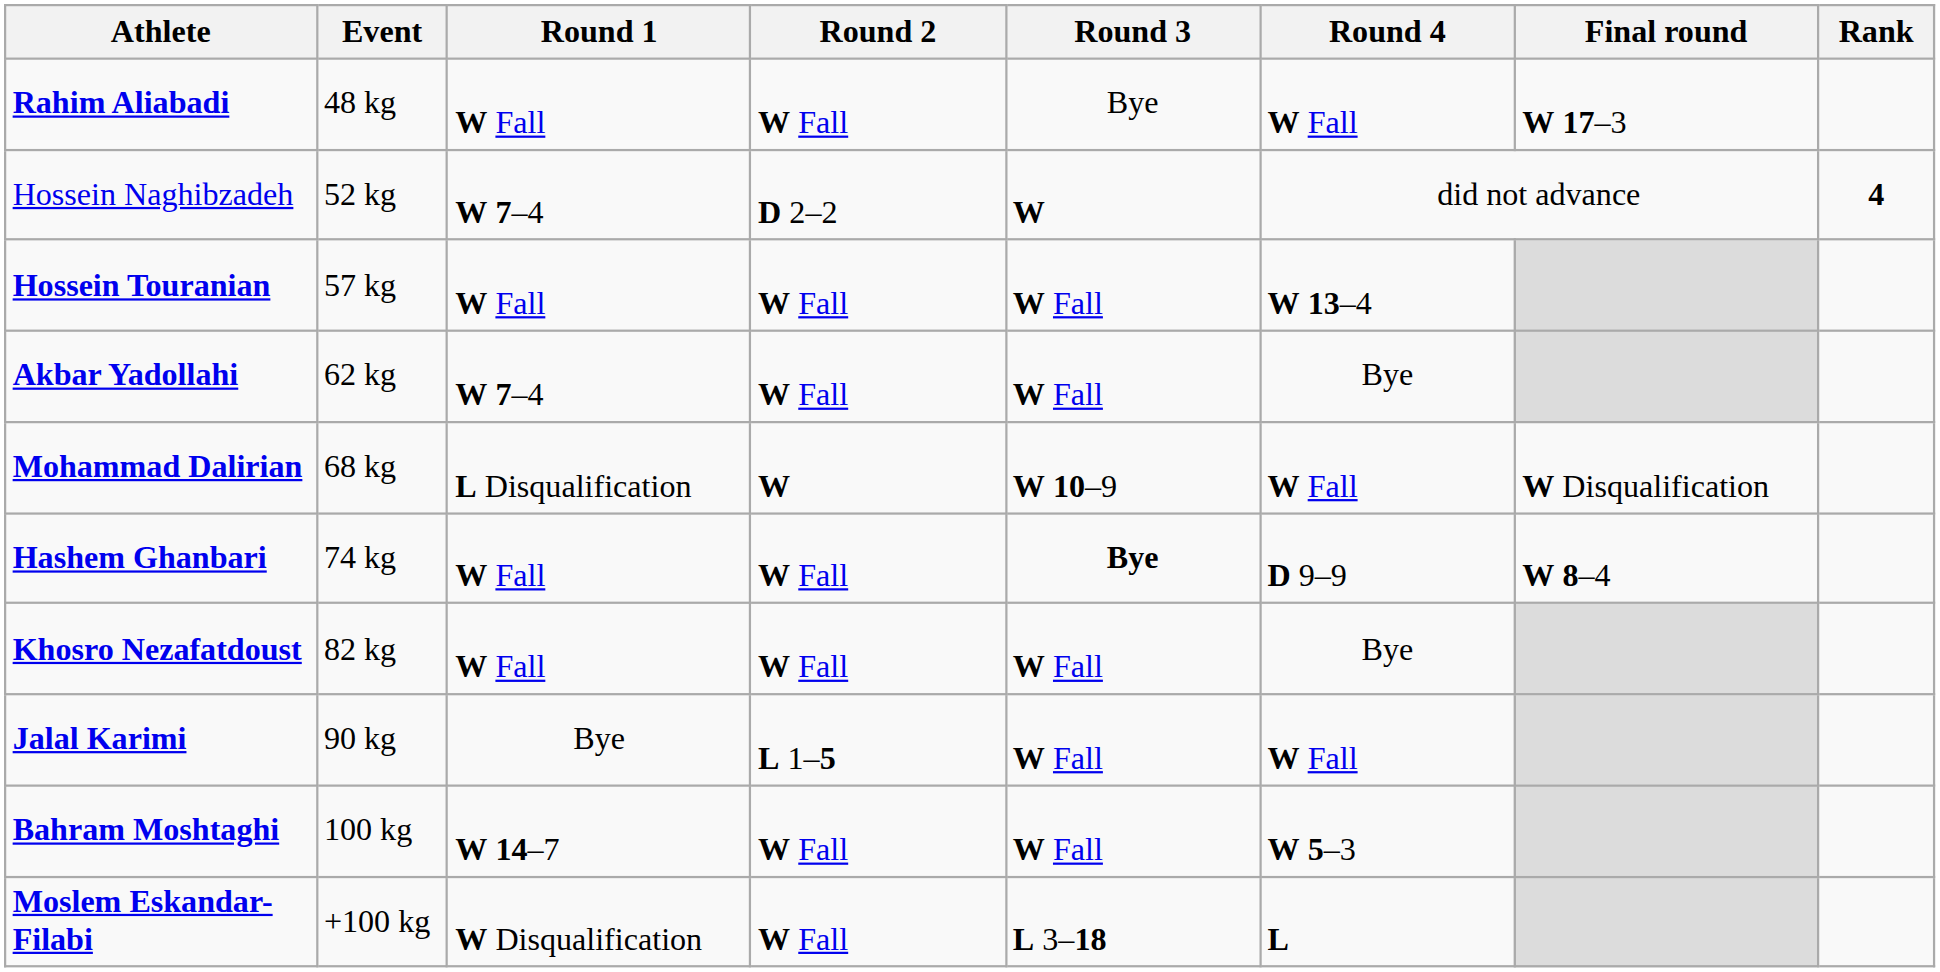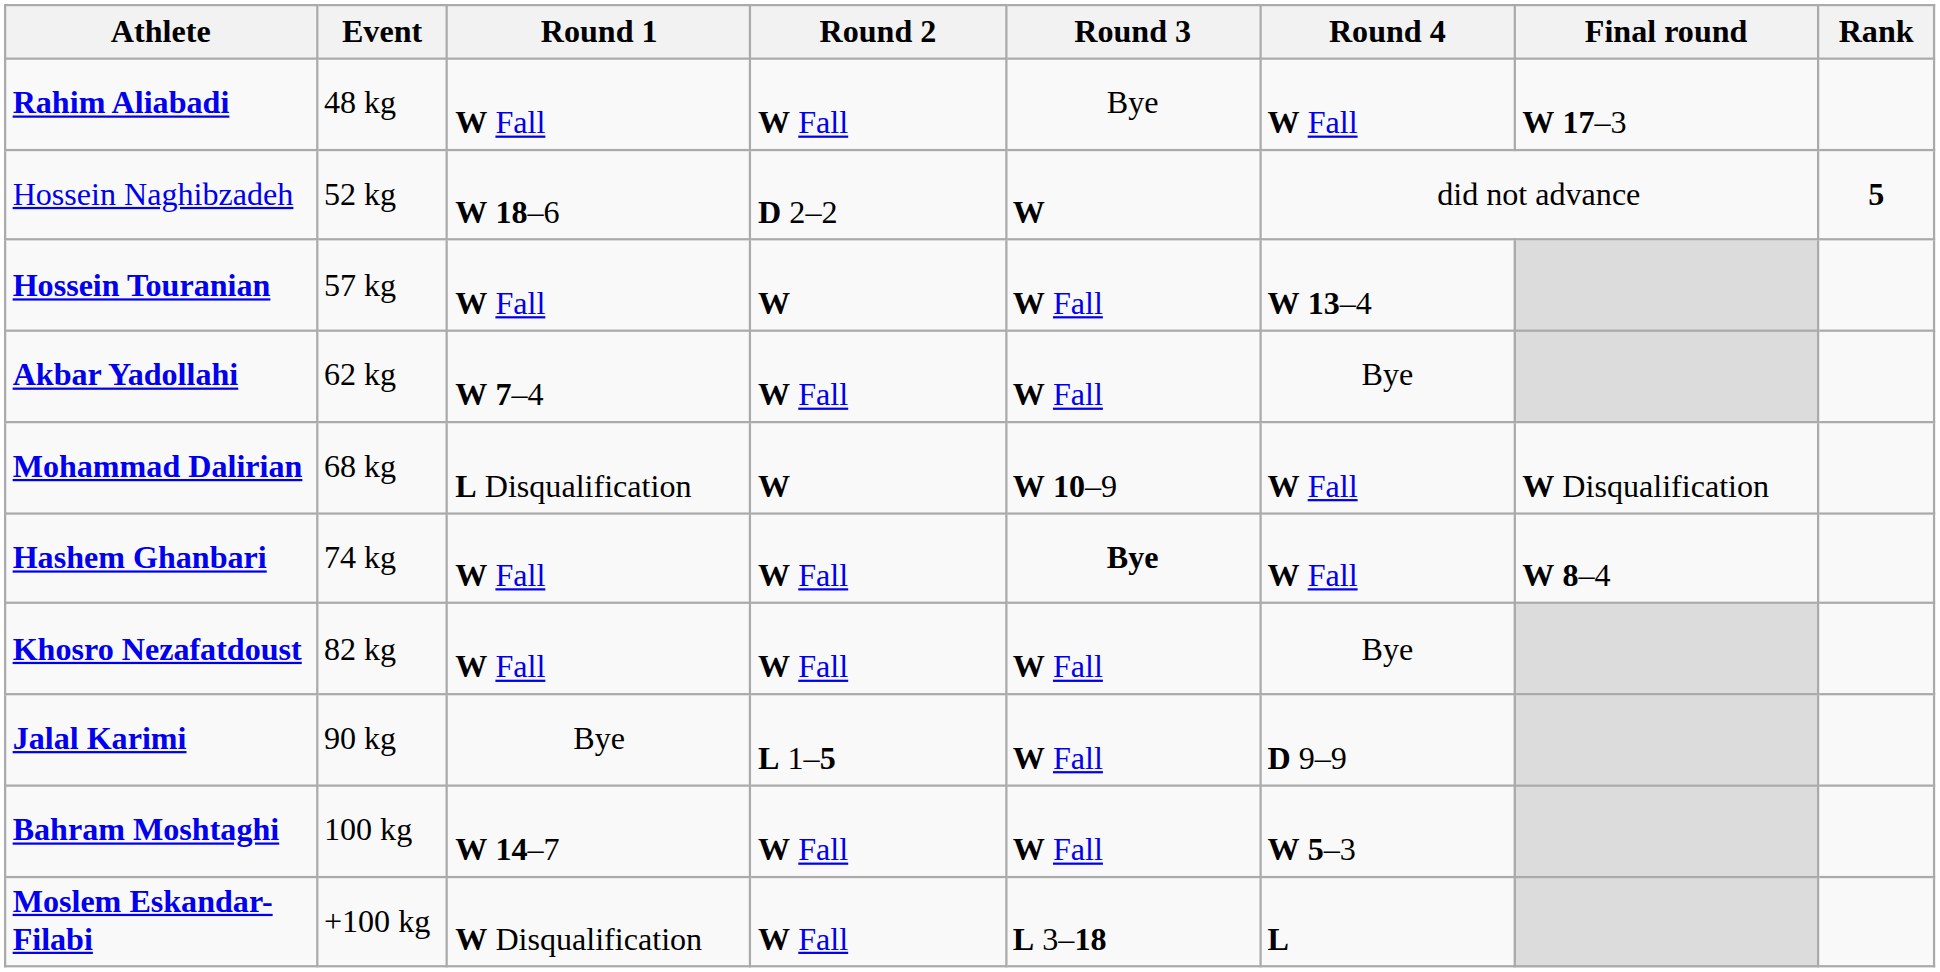Hossein Naghibzadeh | Round 1: W 7–4 -> W 18–6
Hossein Naghibzadeh | Rank: 4 -> 5
Hossein Touranian | Round 2: W Fall -> W
Hashem Ghanbari | Round 4: D 9–9 -> W Fall
Jalal Karimi | Round 4: W Fall -> D 9–9
